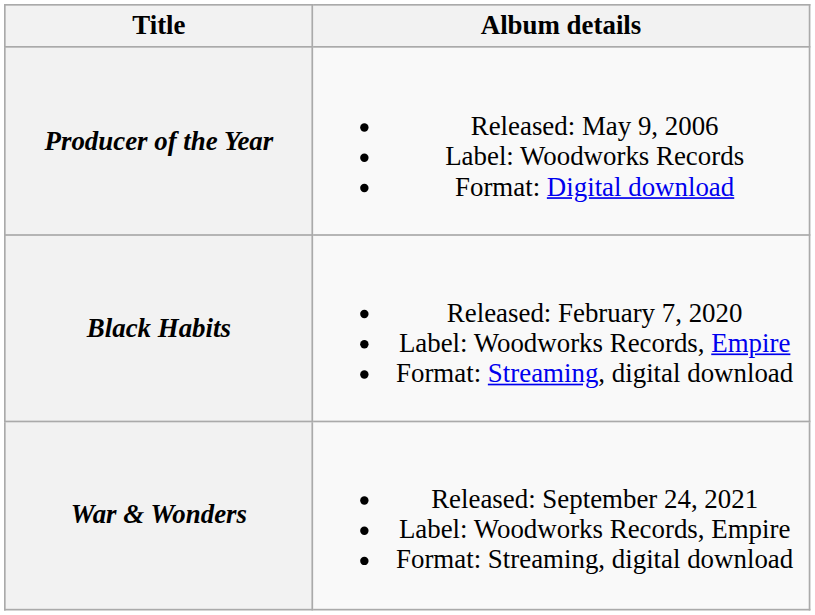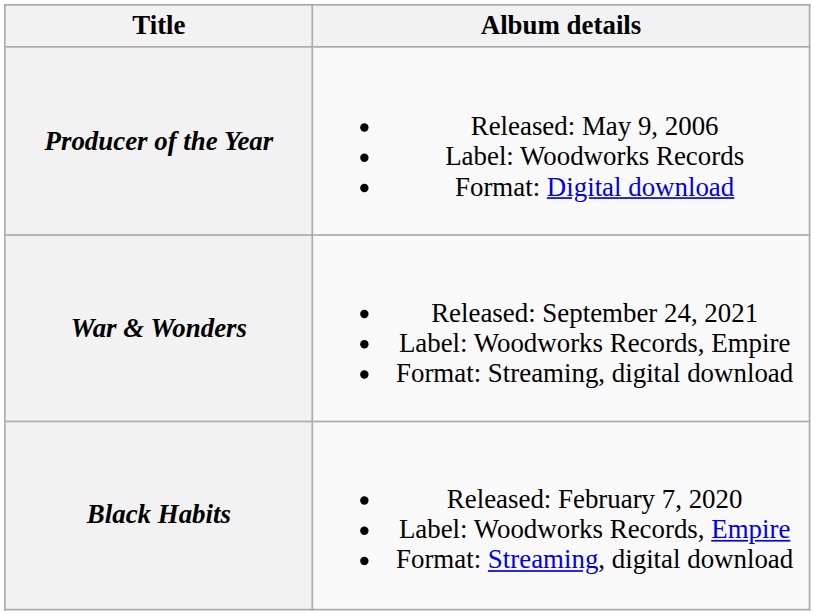rows swapped: Black Habits <-> War & Wonders
